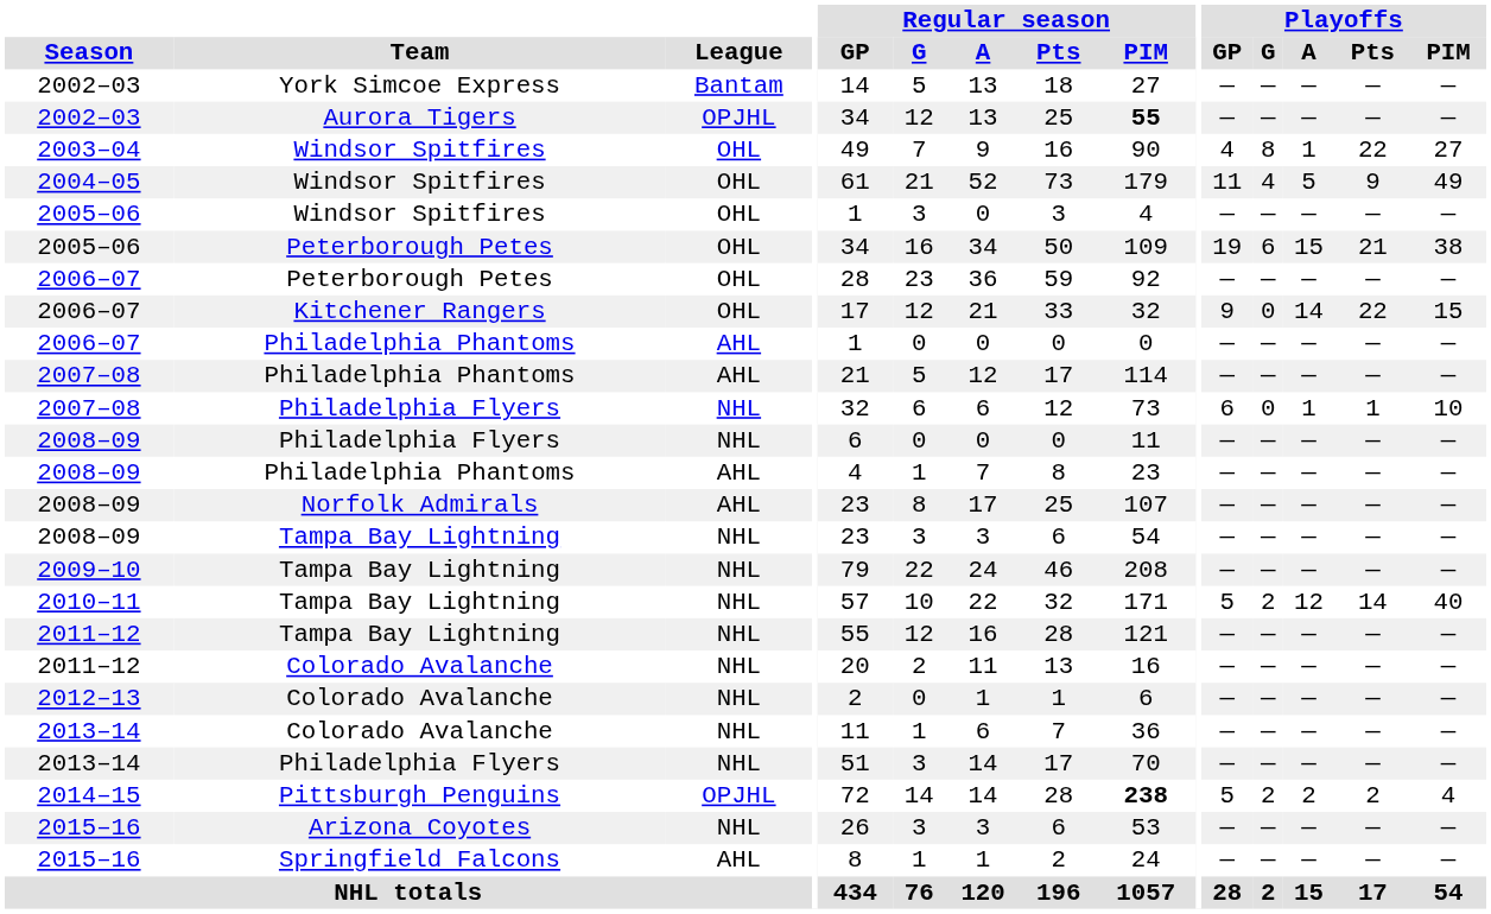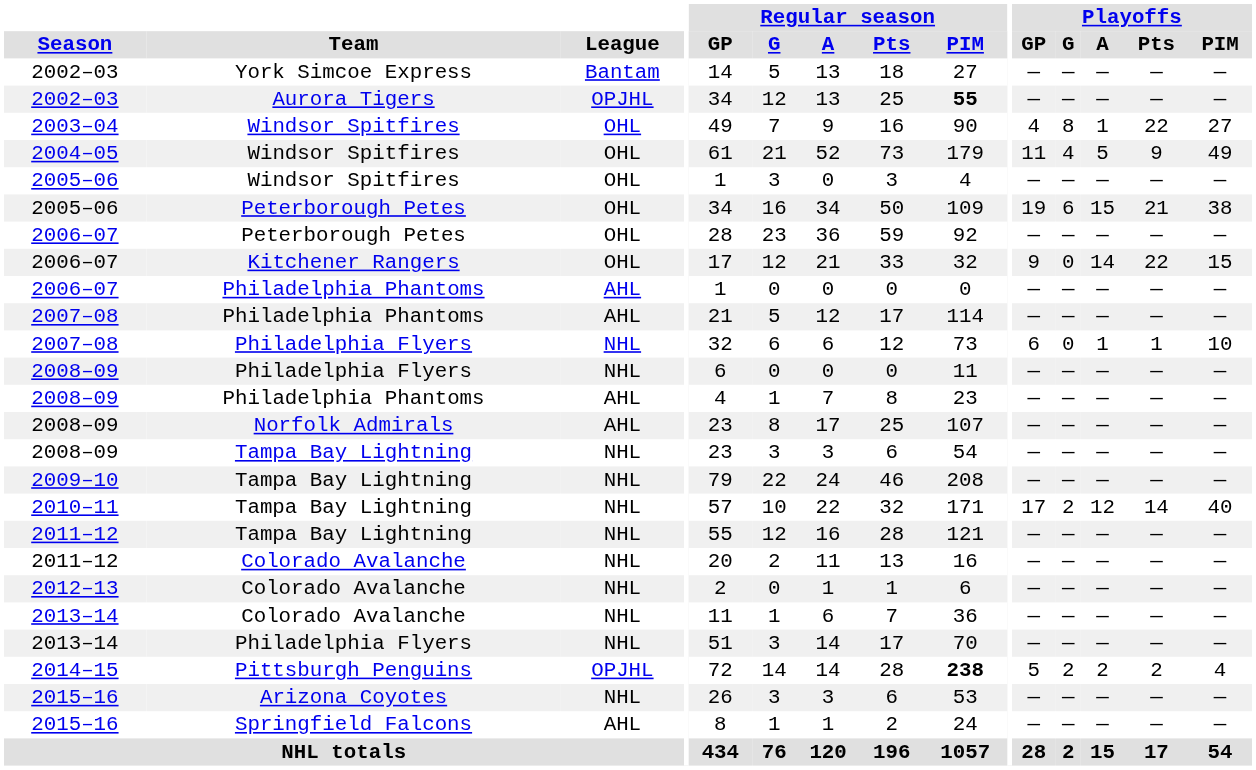2010–11 | Playoffs / GP: 5 -> 17
